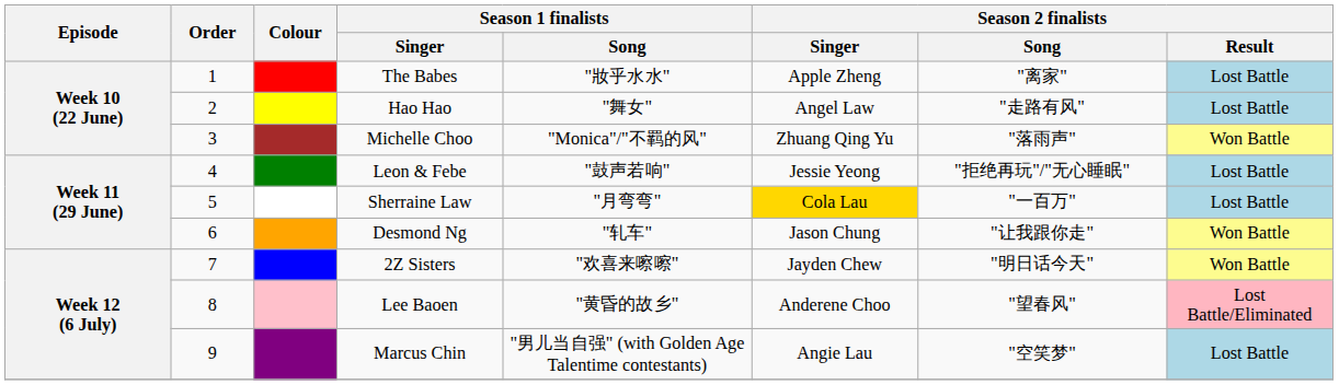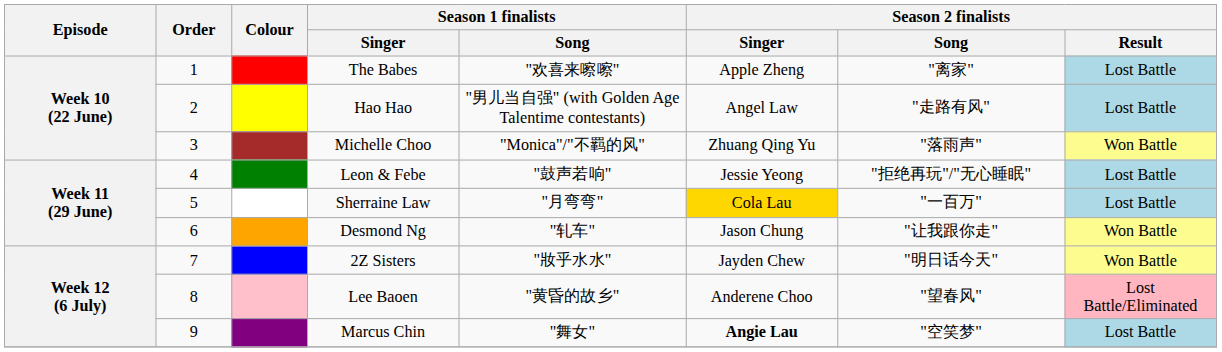The Babes | Season 1 finalists / Song: "妝乎水水" -> "欢喜来嚓嚓"
Hao Hao | Season 1 finalists / Song: "舞女" -> "男儿当自强" (with Golden Age Talentime contestants)
2Z Sisters | Season 1 finalists / Song: "欢喜来嚓嚓" -> "妝乎水水"
Marcus Chin | Season 1 finalists / Song: "男儿当自强" (with Golden Age Talentime contestants) -> "舞女"
Marcus Chin | Season 2 finalists / Singer: normal -> bold
